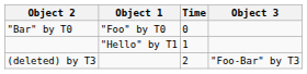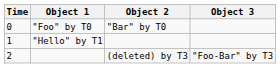columns swapped: Time <-> Object 2
